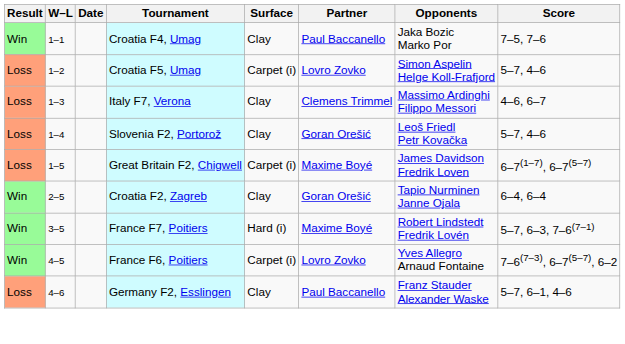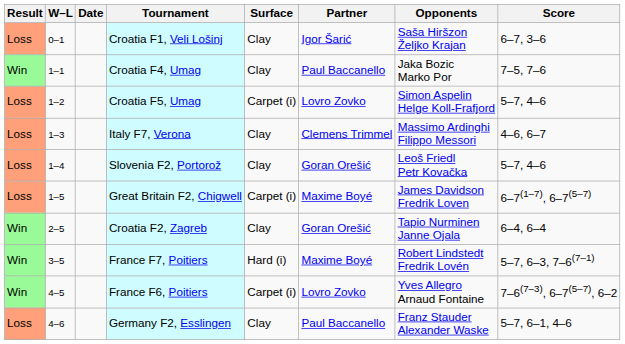+ row: Loss | 0–1 | Croatia F1, Veli Lošinj | Clay | Igor Šarić | Saša Hiršzon Željko Krajan | 6–7, 3–6
